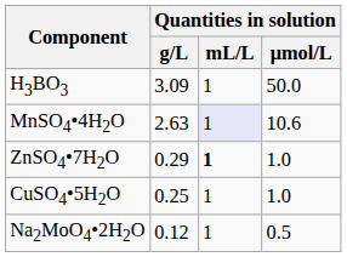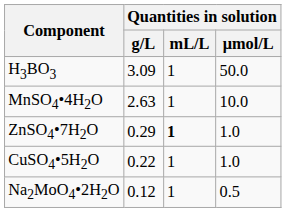MnSO4•4H2O | Quantities in solution / mL/L: lavender background -> no background
MnSO4•4H2O | Quantities in solution / μmol/L: 10.6 -> 10.0
CuSO4•5H2O | Quantities in solution / g/L: 0.25 -> 0.22
